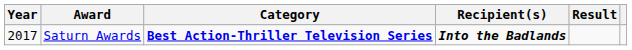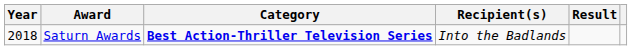Saturn Awards | Year: 2017 -> 2018
Saturn Awards | Recipient(s): bold -> normal
